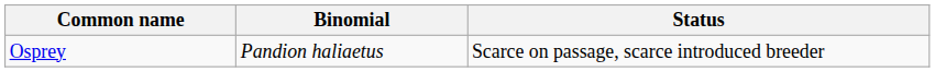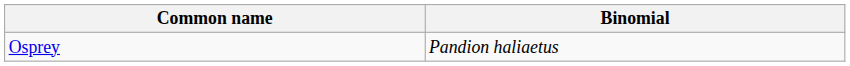- column: Status | Scarce on passage, scarce introduced breeder
